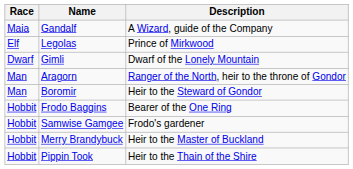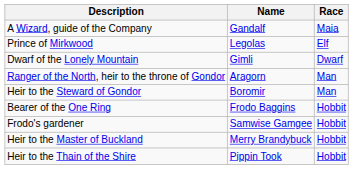columns swapped: Race <-> Description
